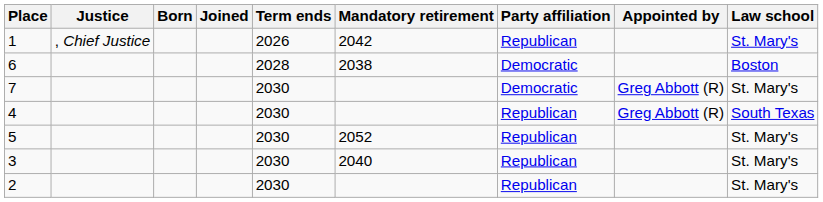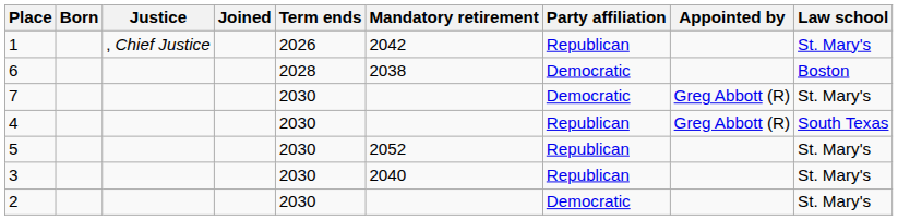columns swapped: Justice <-> Born
2 | Party affiliation: Republican -> Democratic
